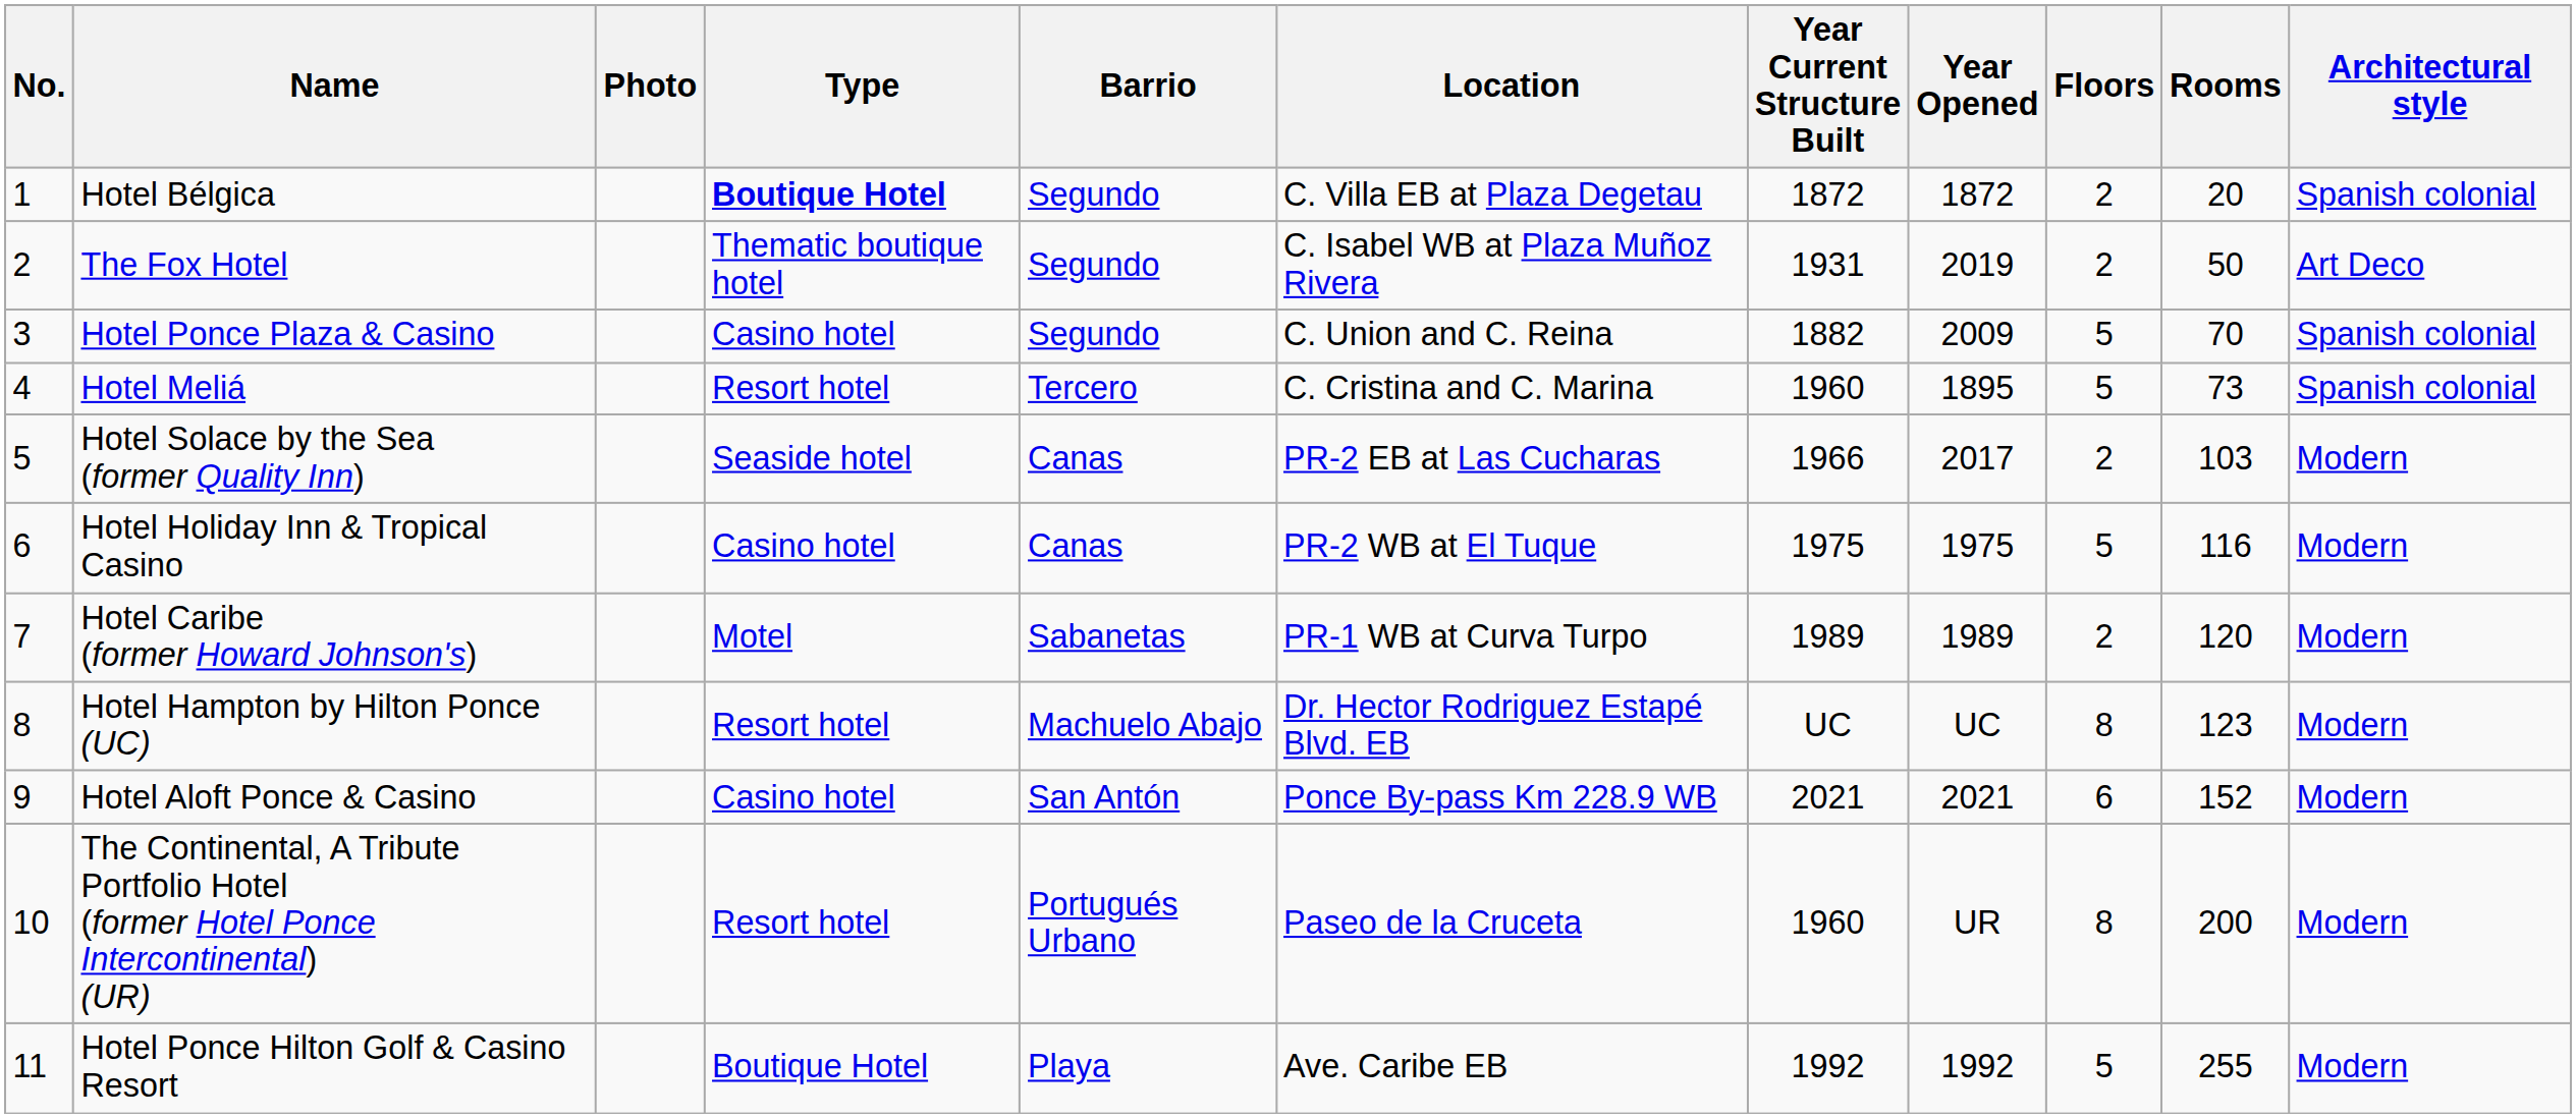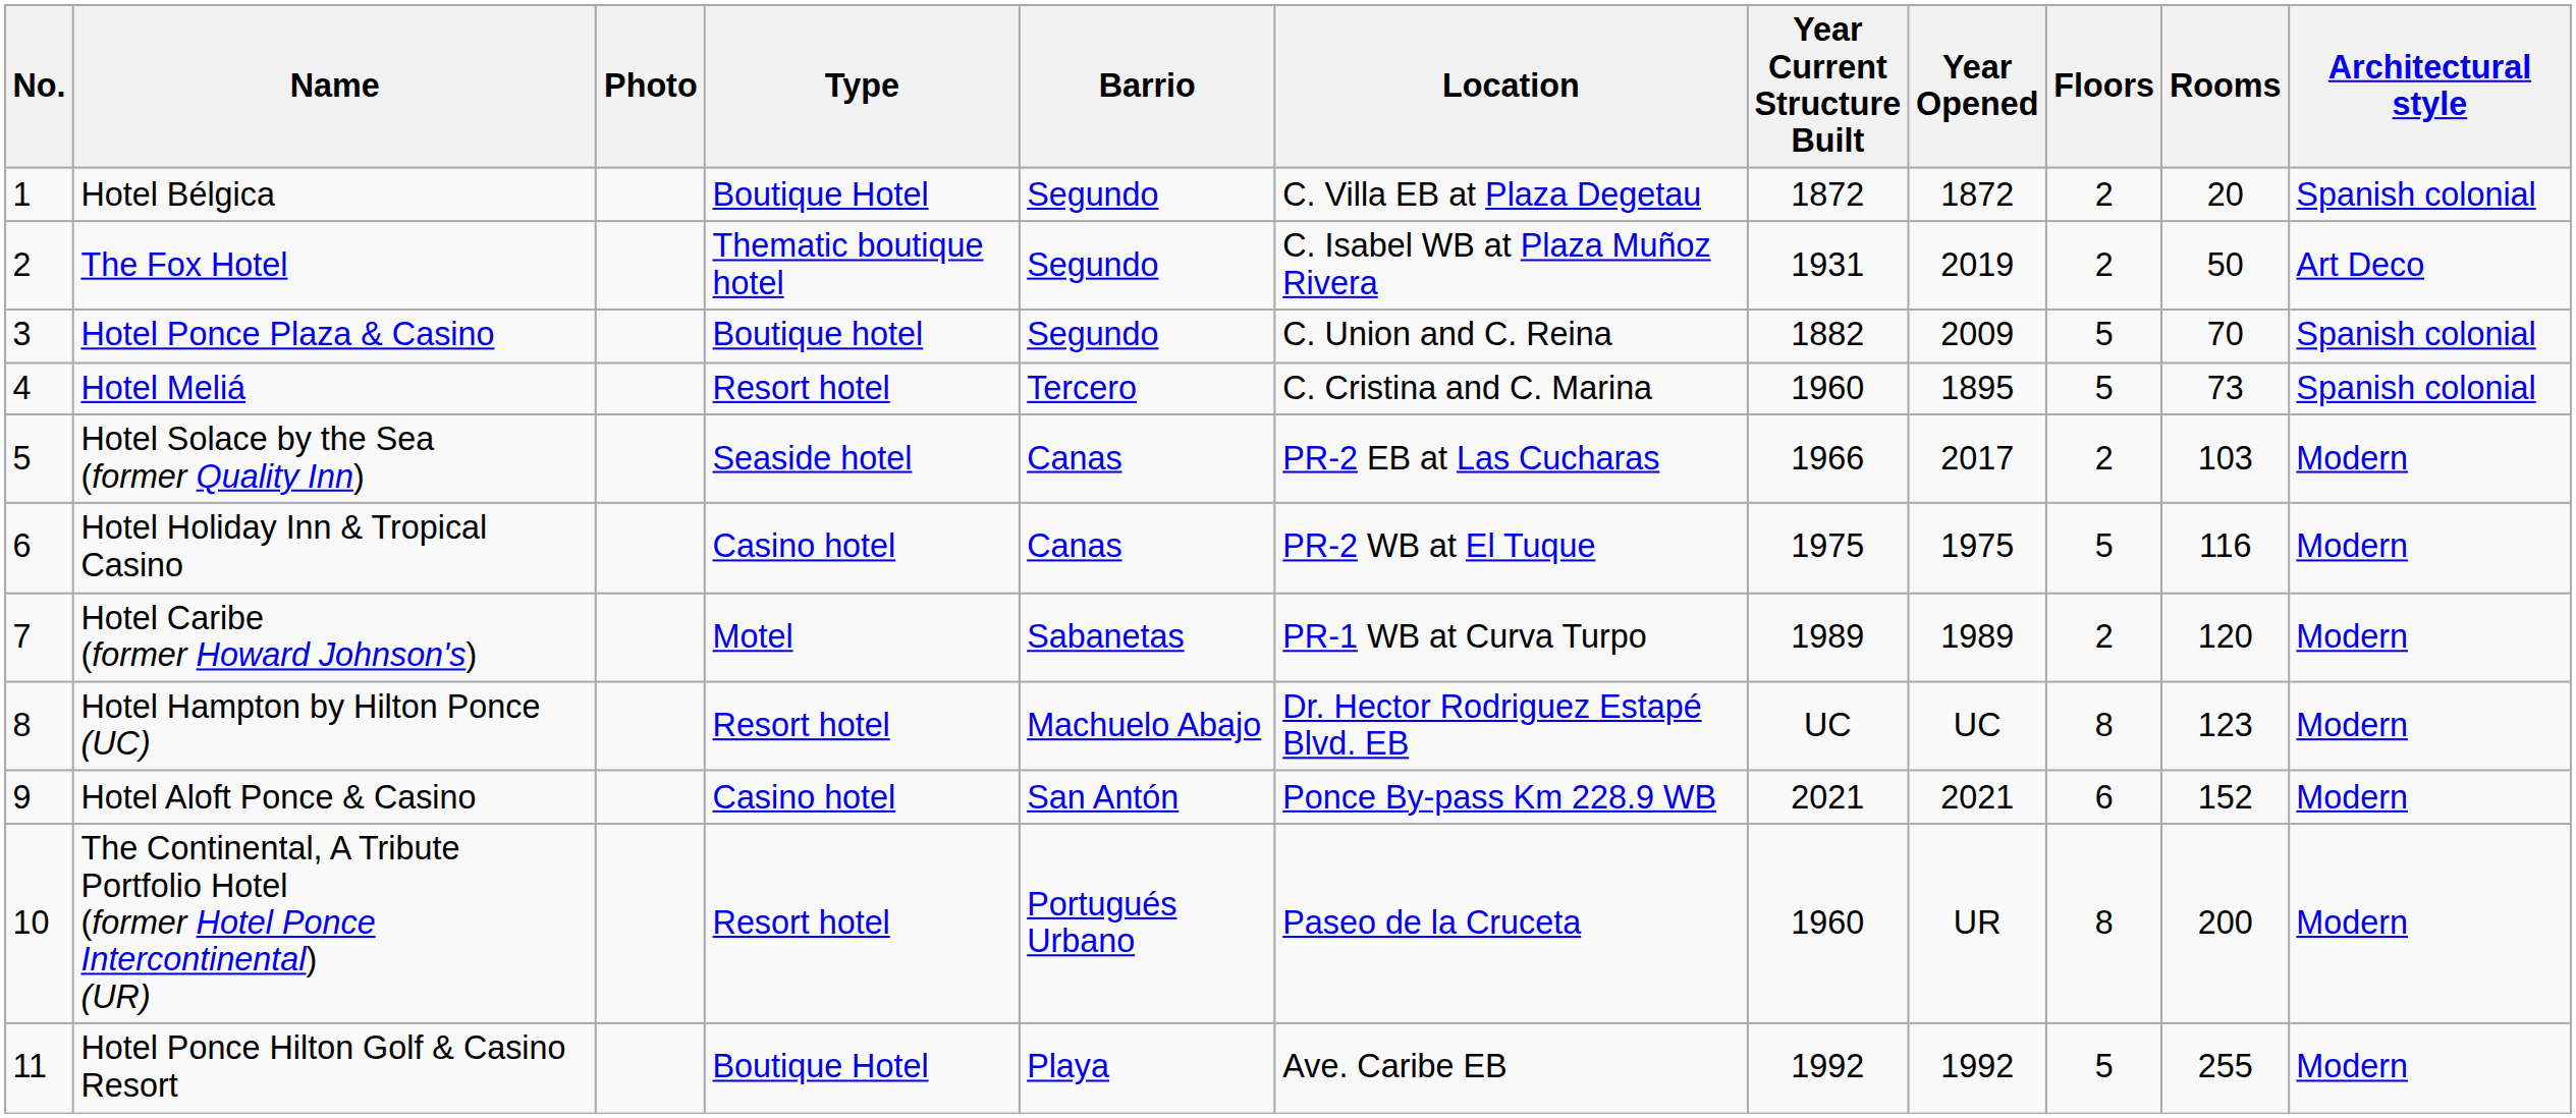Hotel Bélgica | Type: bold -> normal
Hotel Ponce Plaza & Casino | Type: Casino hotel -> Boutique hotel
